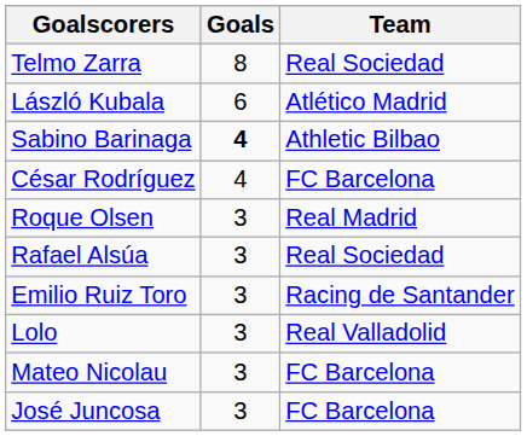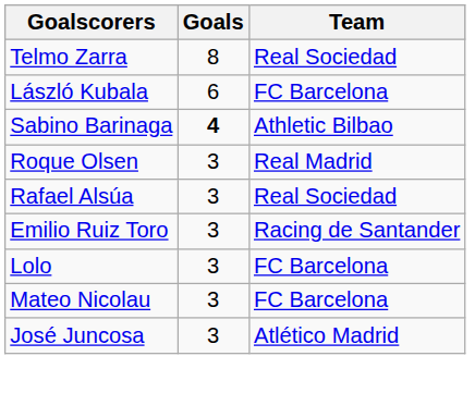László Kubala | Team: Atlético Madrid -> FC Barcelona
- row: César Rodríguez | 4 | FC Barcelona
Lolo | Team: Real Valladolid -> FC Barcelona
José Juncosa | Team: FC Barcelona -> Atlético Madrid
